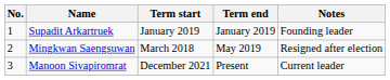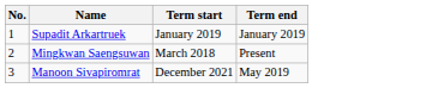- column: Notes | Founding leader | Resigned after election | Current leader
Mingkwan Saengsuwan | Term end: May 2019 -> Present
Manoon Sivapiromrat | Term end: Present -> May 2019
